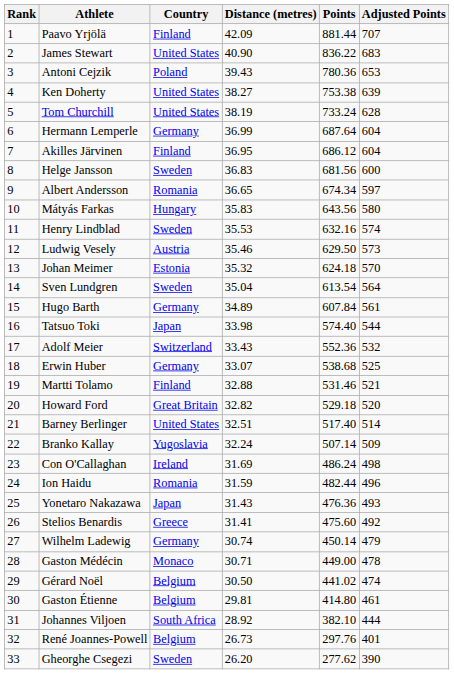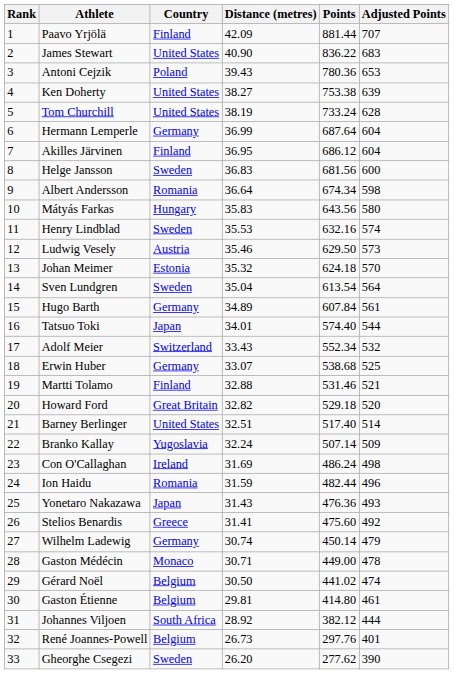Albert Andersson | Distance (metres): 36.65 -> 36.64
Albert Andersson | Adjusted Points: 597 -> 598
Tatsuo Toki | Distance (metres): 33.98 -> 34.01
Adolf Meier | Points: 552.36 -> 552.34
Johannes Viljoen | Points: 382.10 -> 382.12
